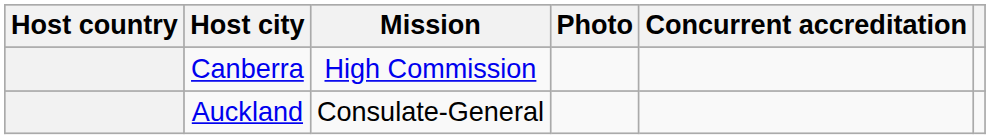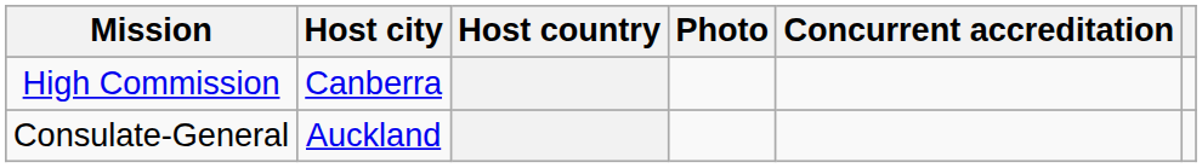columns swapped: Host country <-> Mission
